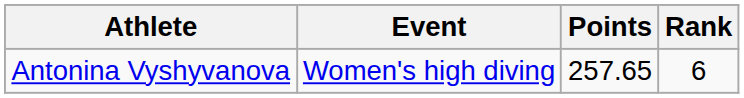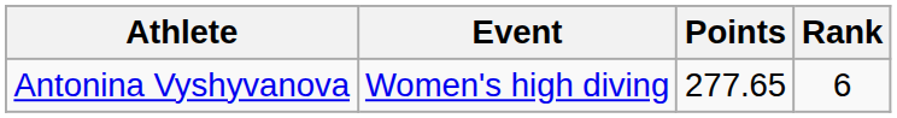Antonina Vyshyvanova | Points: 257.65 -> 277.65
